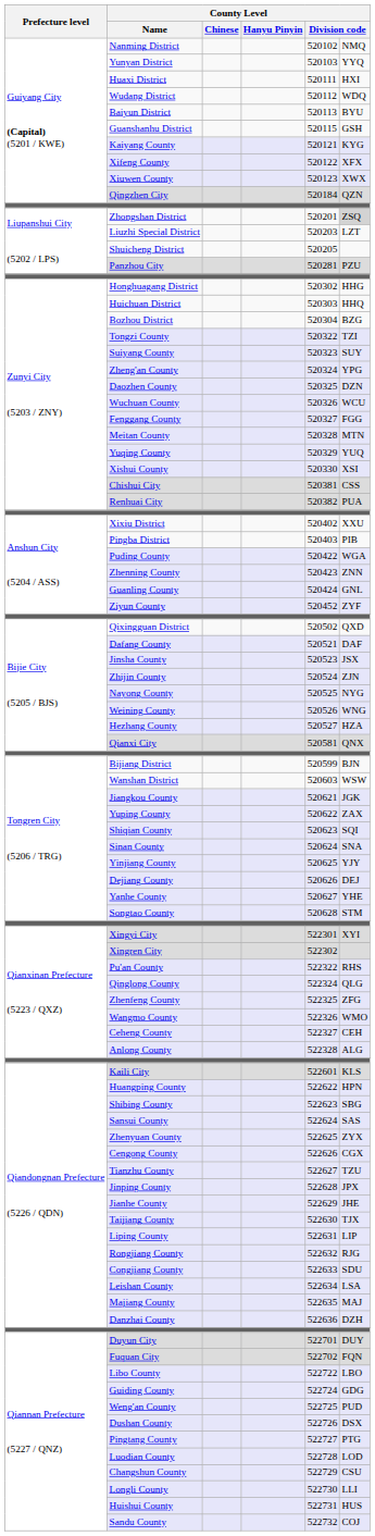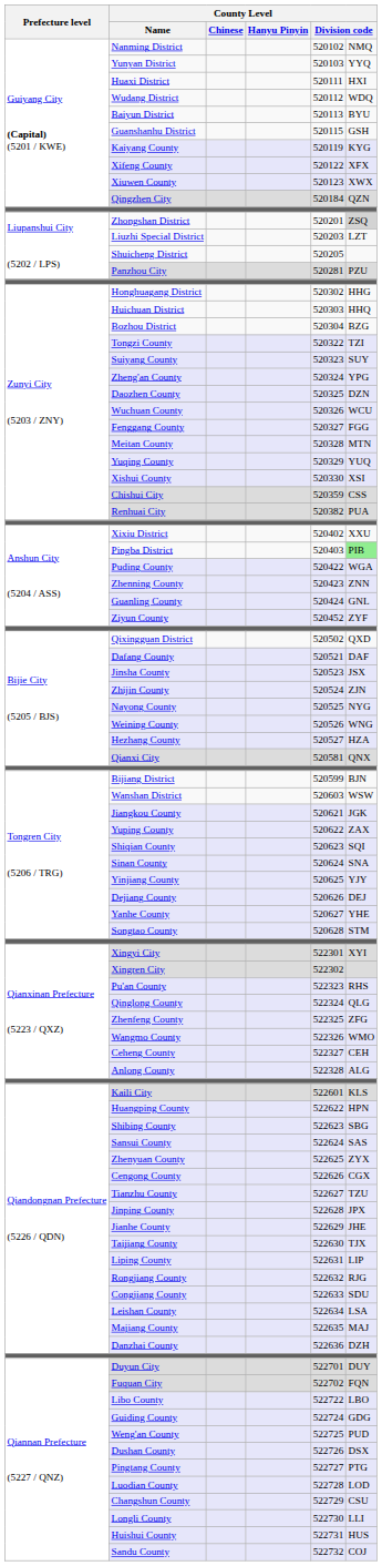Kaiyang County | column 5: 520121 -> 520119
Chishui City | column 5: 520381 -> 520359
Pingba District | column 6: no background -> lightgreen background
Pu'an County | column 5: 522322 -> 522323
